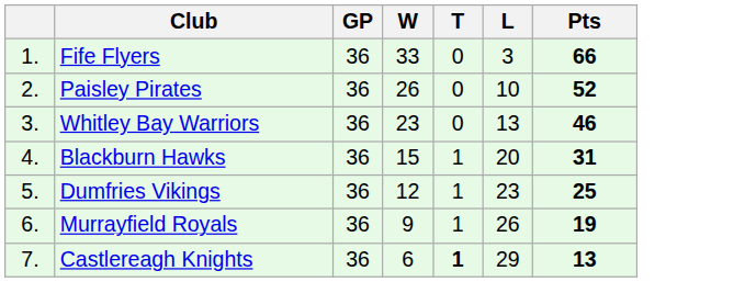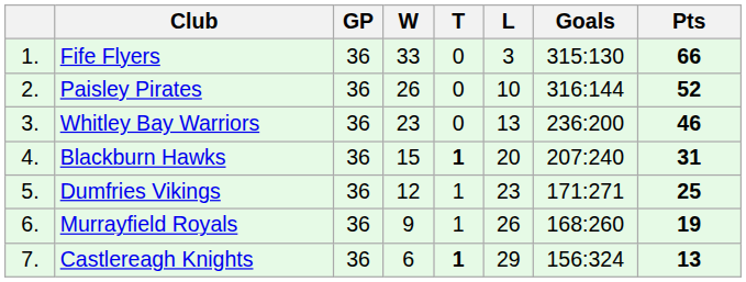+ column: Goals | 315:130 | 316:144 | 236:200 | 207:240 | 171:271 | 168:260 | 156:324
Blackburn Hawks | T: normal -> bold
